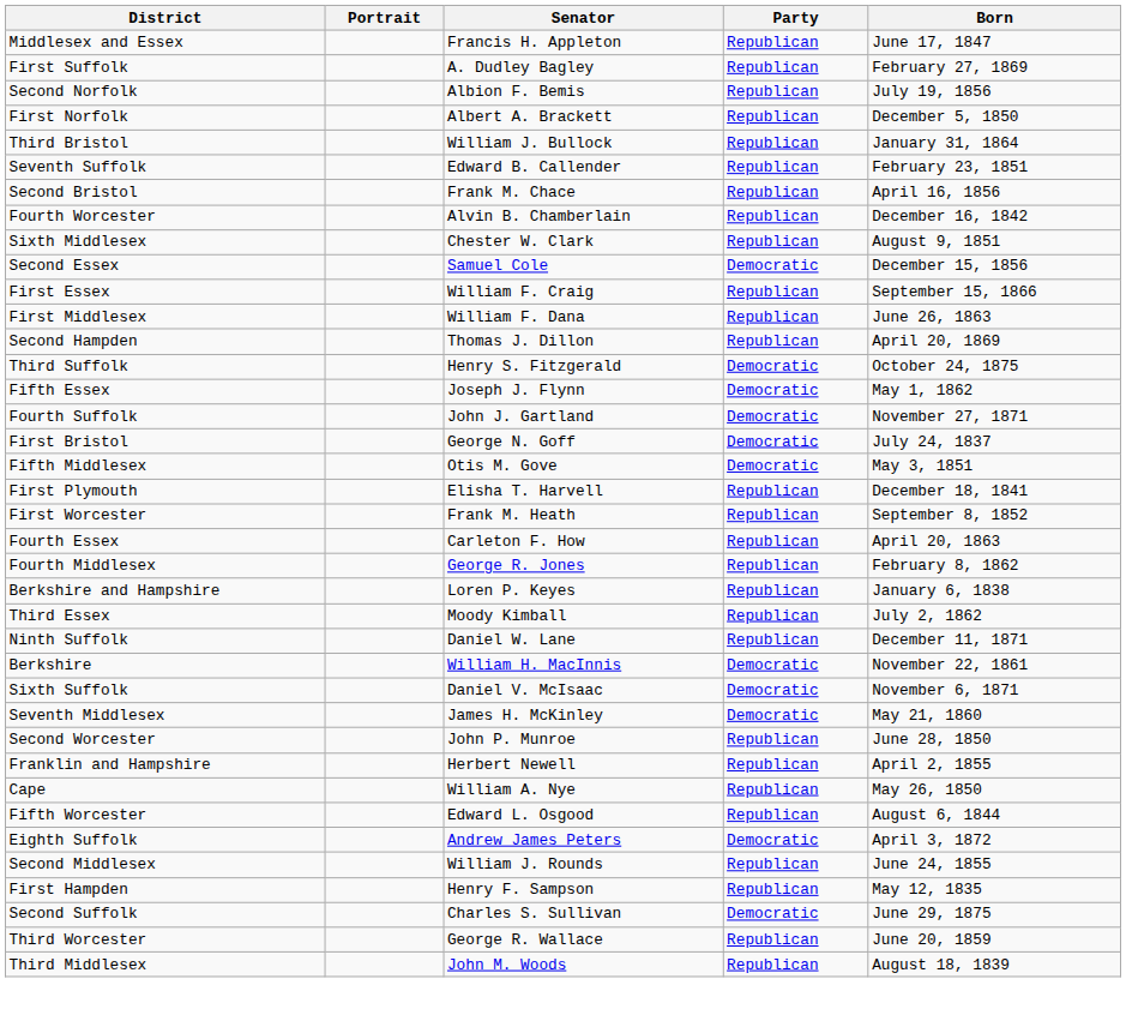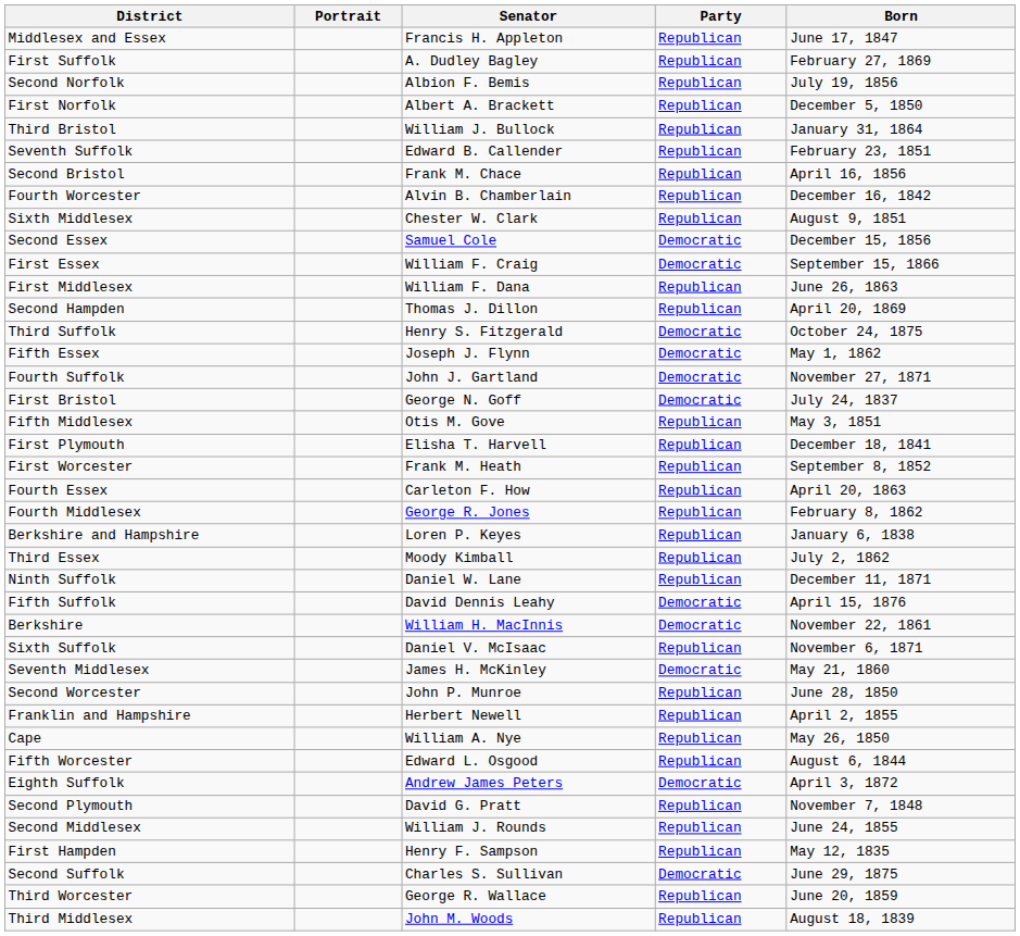First Essex | Party: Republican -> Democratic
Fifth Middlesex | Party: Democratic -> Republican
+ row: Fifth Suffolk | David Dennis Leahy | Democratic | April 15, 1876
Sixth Suffolk | Party: Democratic -> Republican
+ row: Second Plymouth | David G. Pratt | Republican | November 7, 1848
